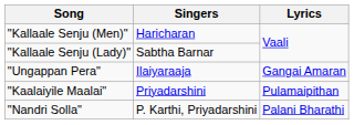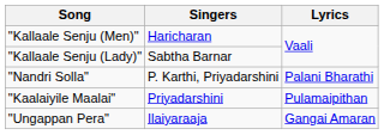rows swapped: "Ungappan Pera" <-> "Nandri Solla"
